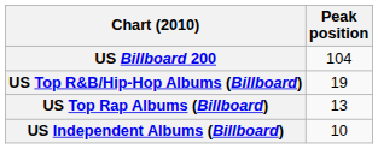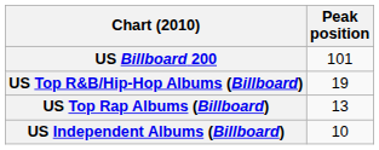US Billboard 200 | Peak position: 104 -> 101
